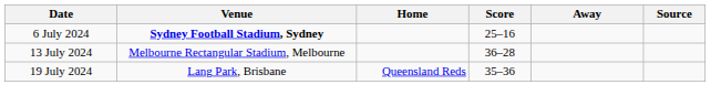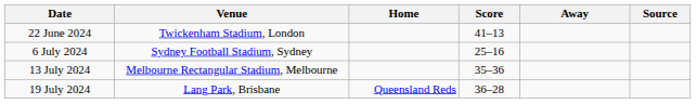+ row: 22 June 2024 | Twickenham Stadium, London | 41–13
6 July 2024 | Venue: bold -> normal
13 July 2024 | Score: 36–28 -> 35–36
19 July 2024 | Score: 35–36 -> 36–28
